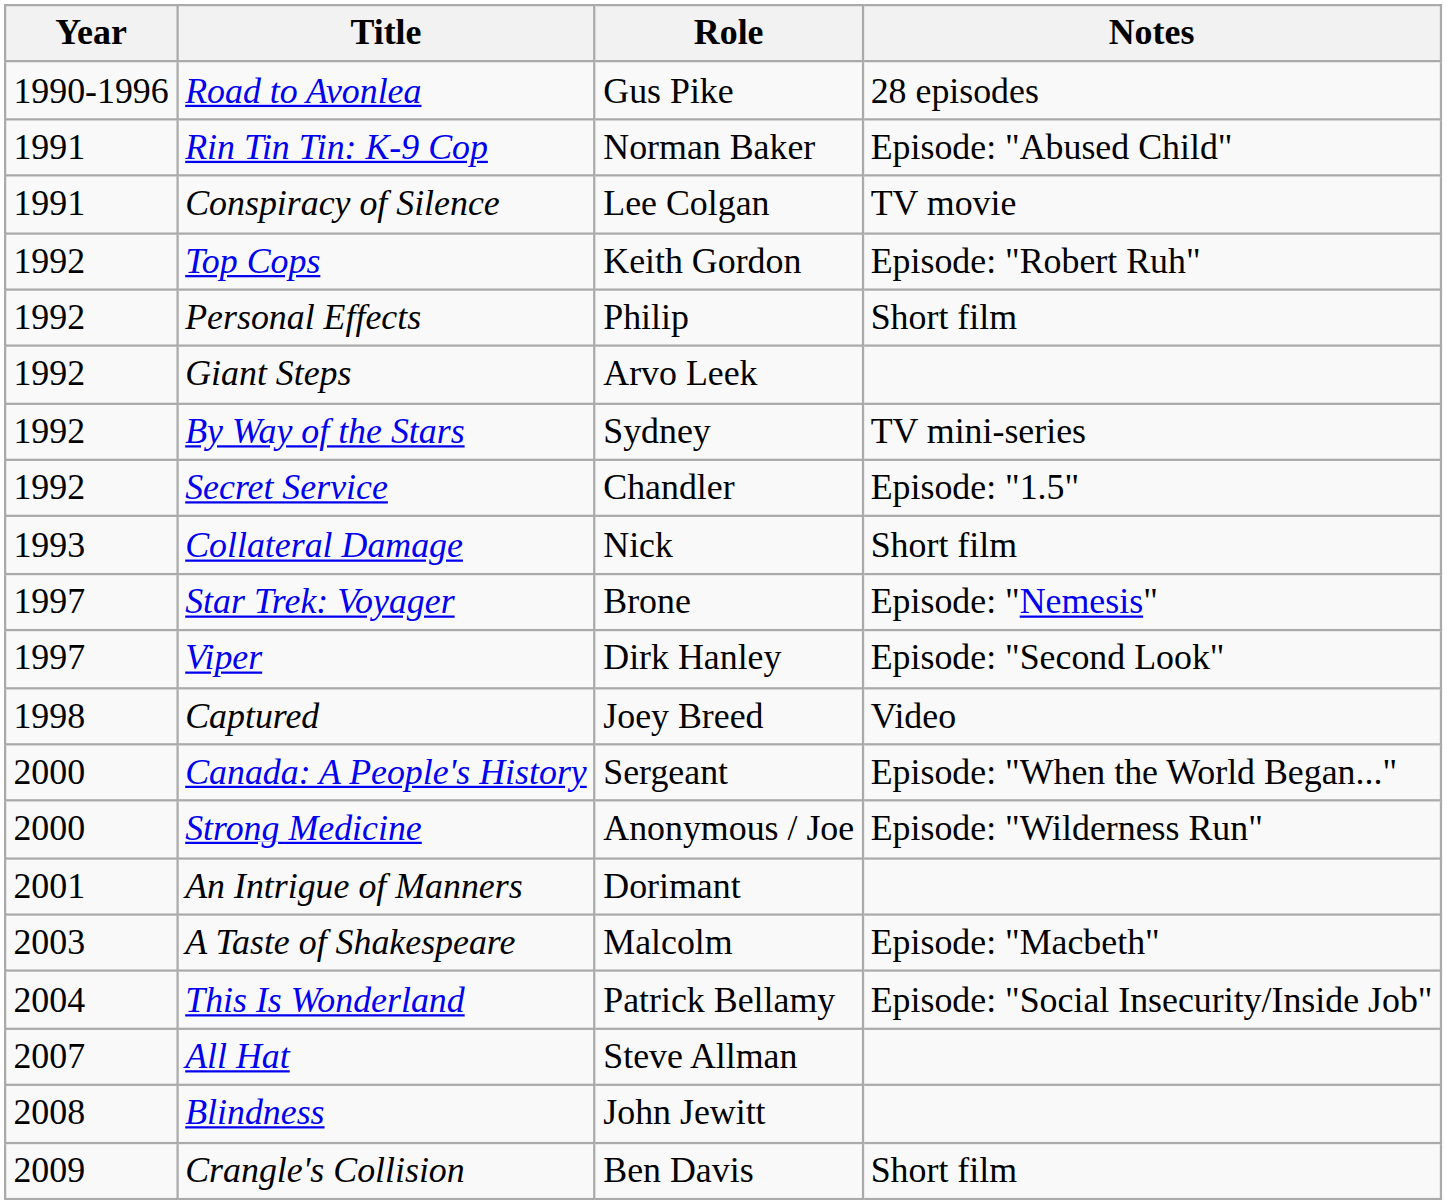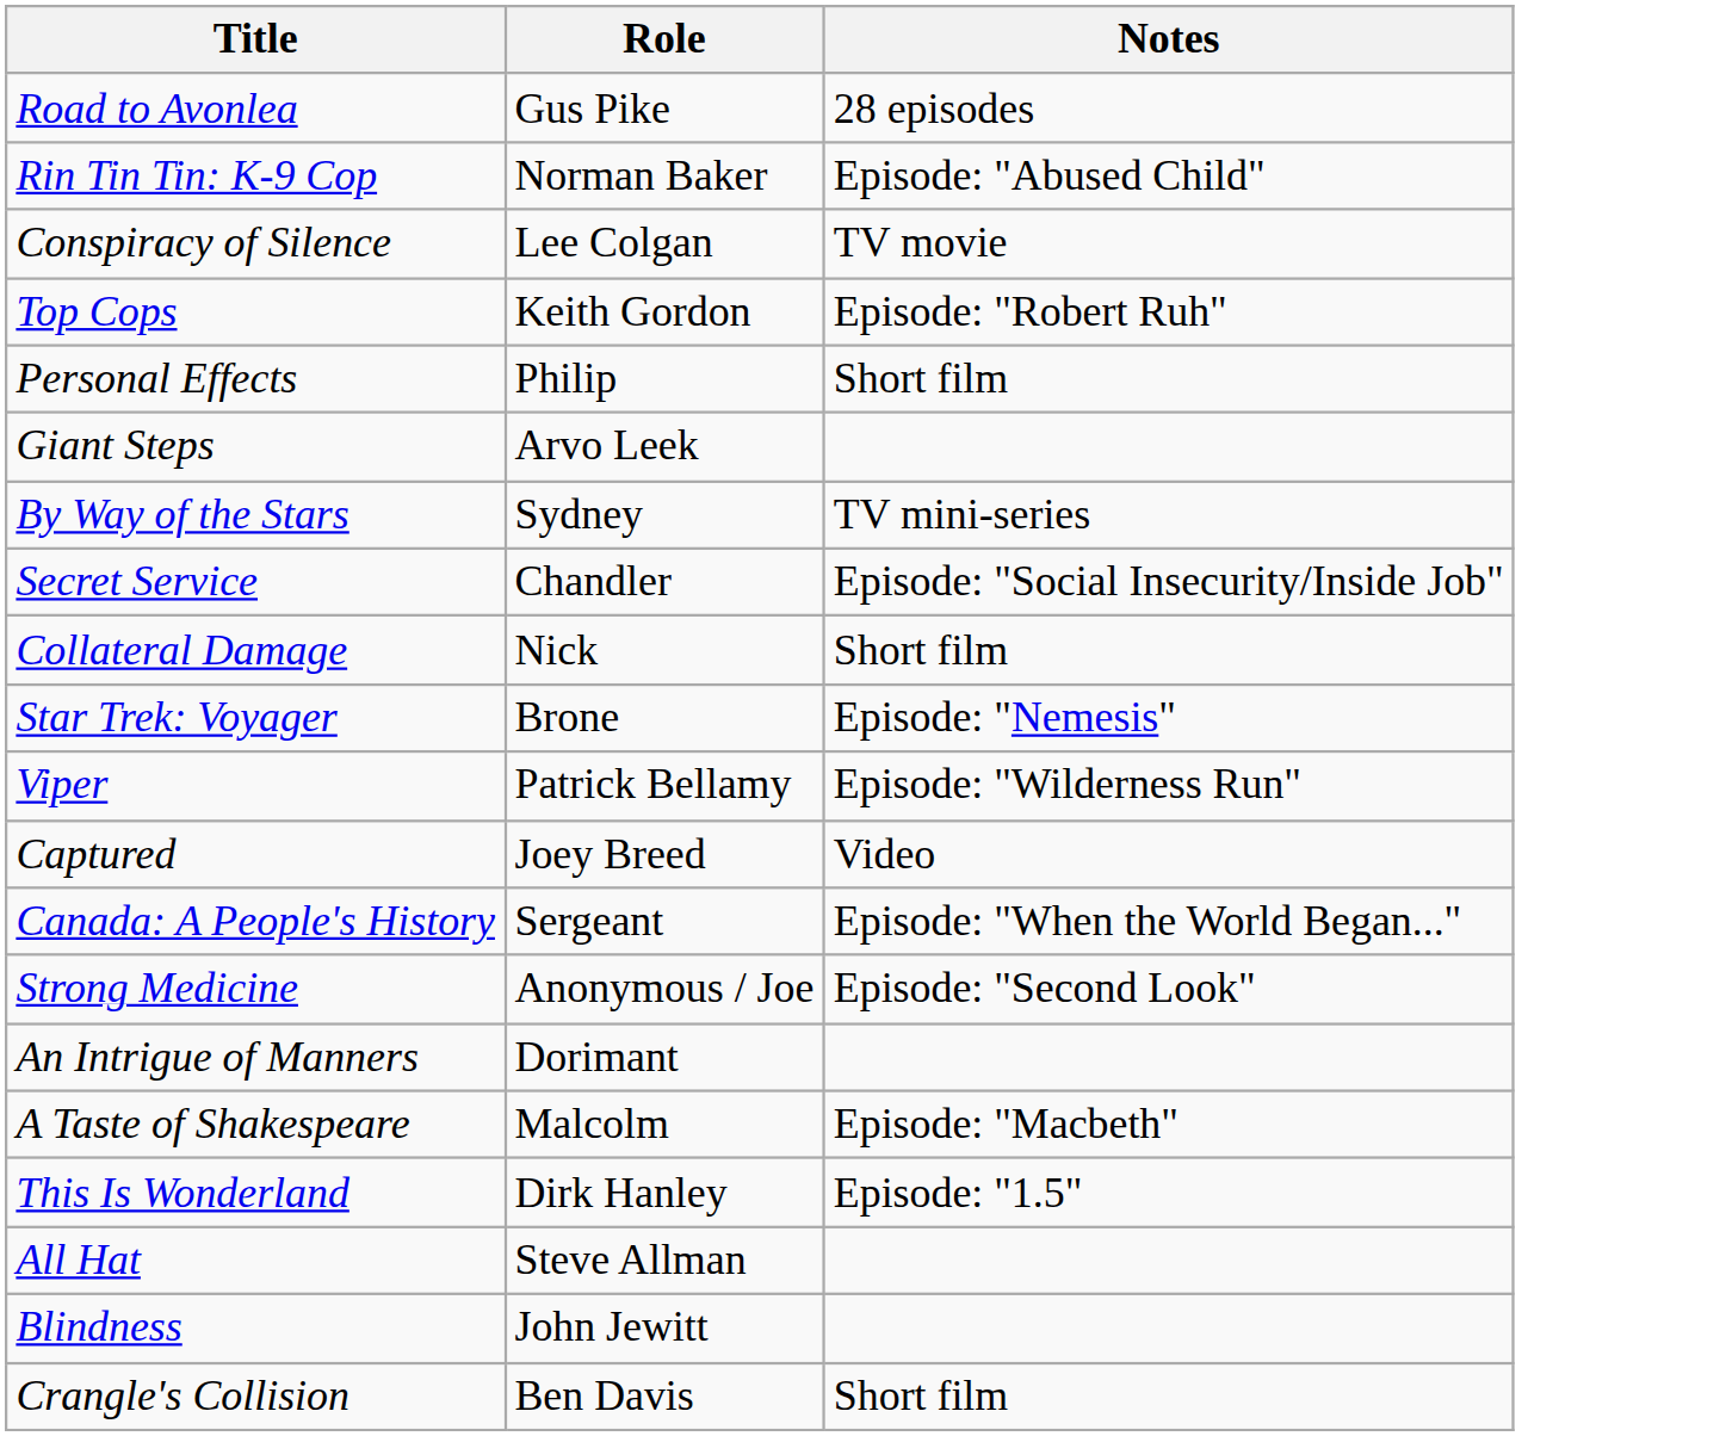- column: Year | 1990-1996 | 1991 | 1991 | 1992 | 1992 | 1992 | 1992 | 1992 | 1993 | 1997 | 1997 | 1998 | 2000 | 2000 | 2001 | 2003 | 2004 | 2007 | 2008 | 2009
Secret Service | Notes: Episode: "1.5" -> Episode: "Social Insecurity/Inside Job"
Viper | Role: Dirk Hanley -> Patrick Bellamy
Viper | Notes: Episode: "Second Look" -> Episode: "Wilderness Run"
Strong Medicine | Notes: Episode: "Wilderness Run" -> Episode: "Second Look"
This Is Wonderland | Role: Patrick Bellamy -> Dirk Hanley
This Is Wonderland | Notes: Episode: "Social Insecurity/Inside Job" -> Episode: "1.5"
